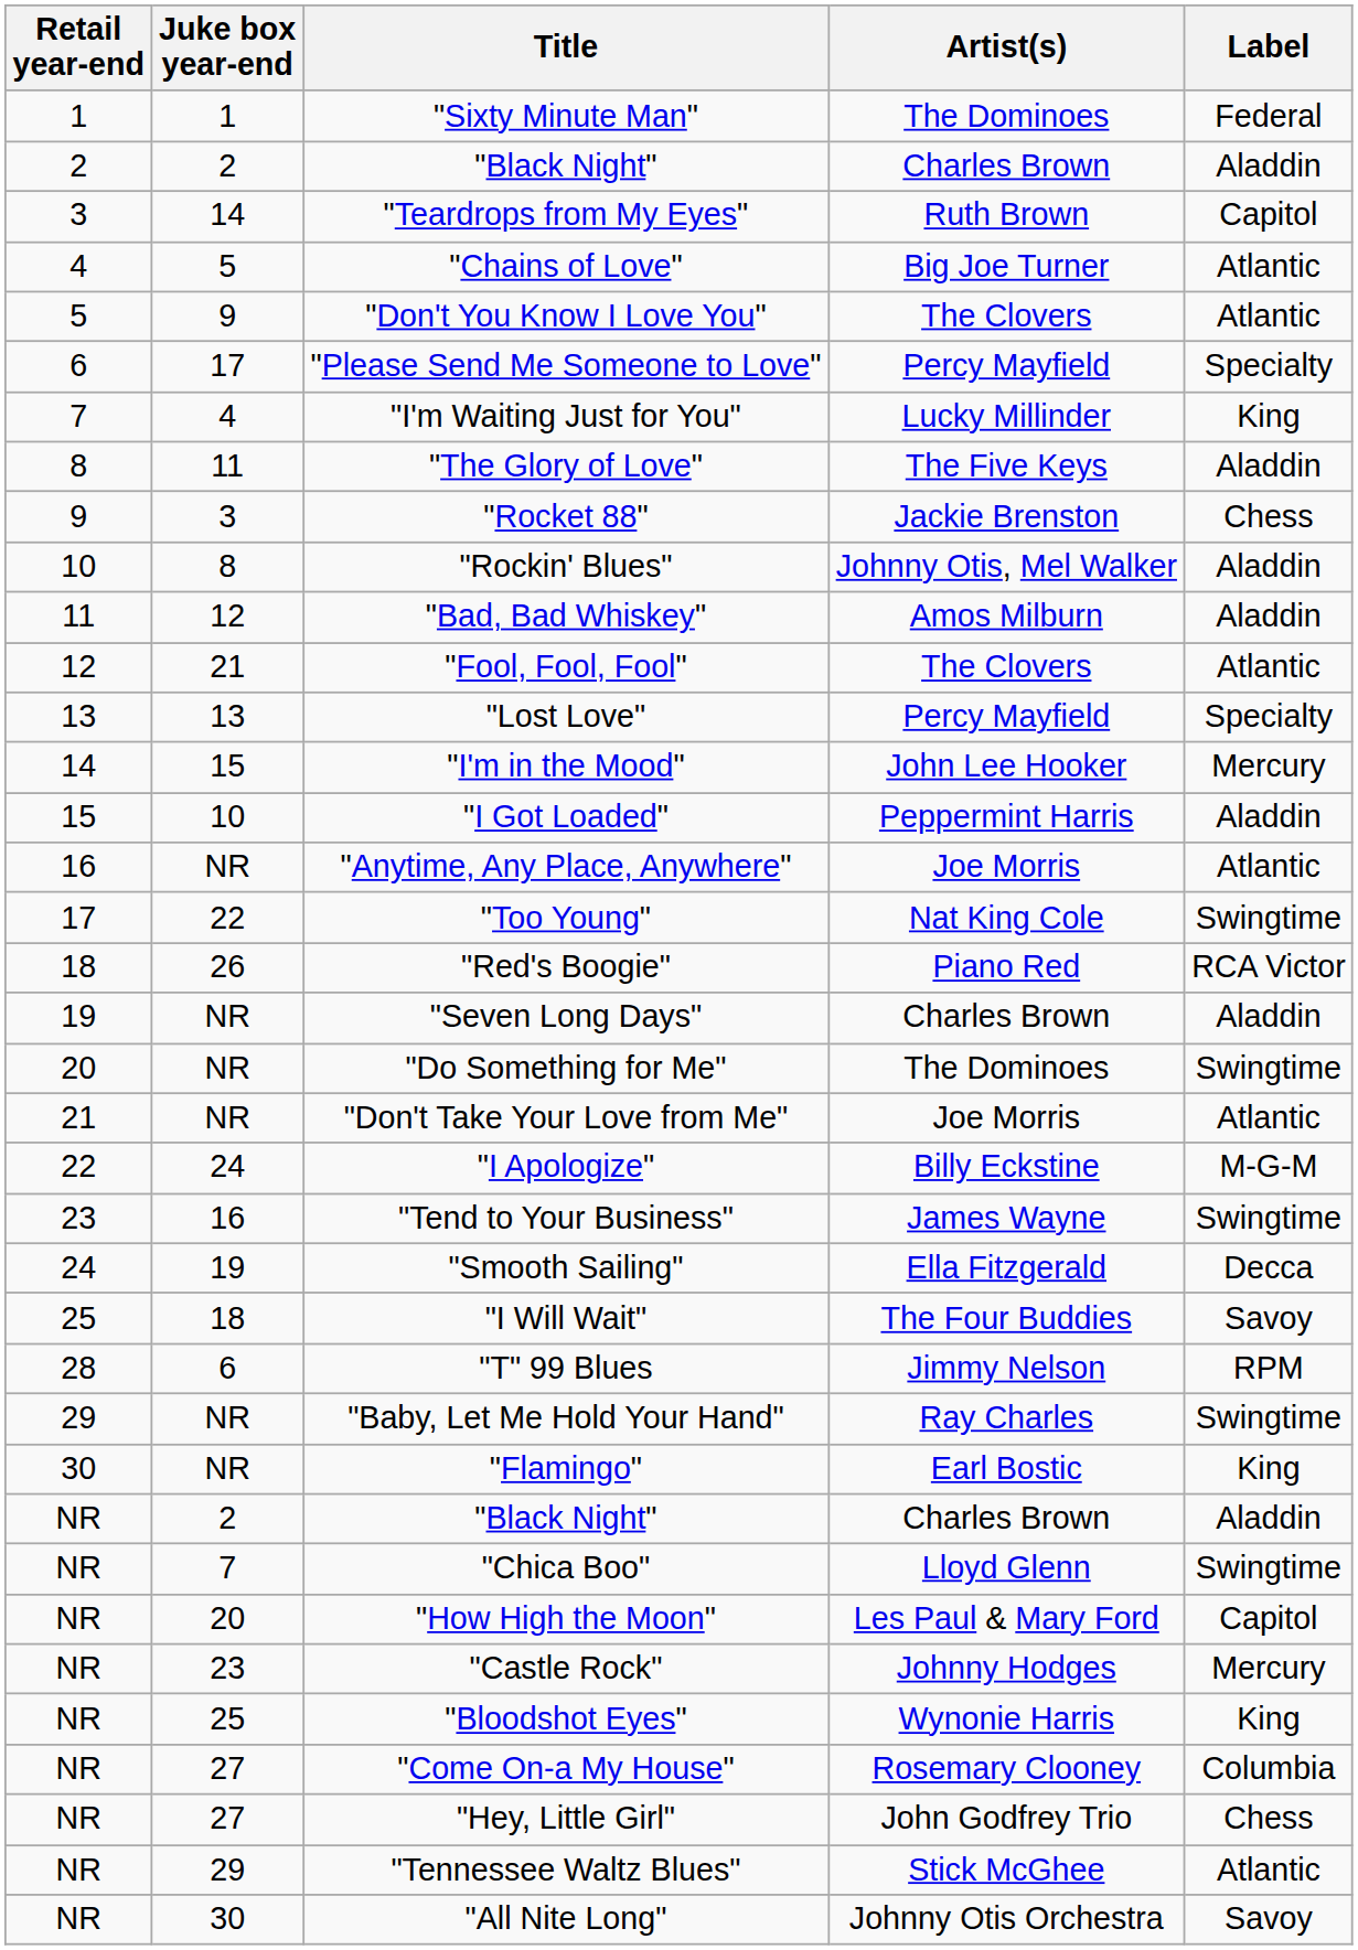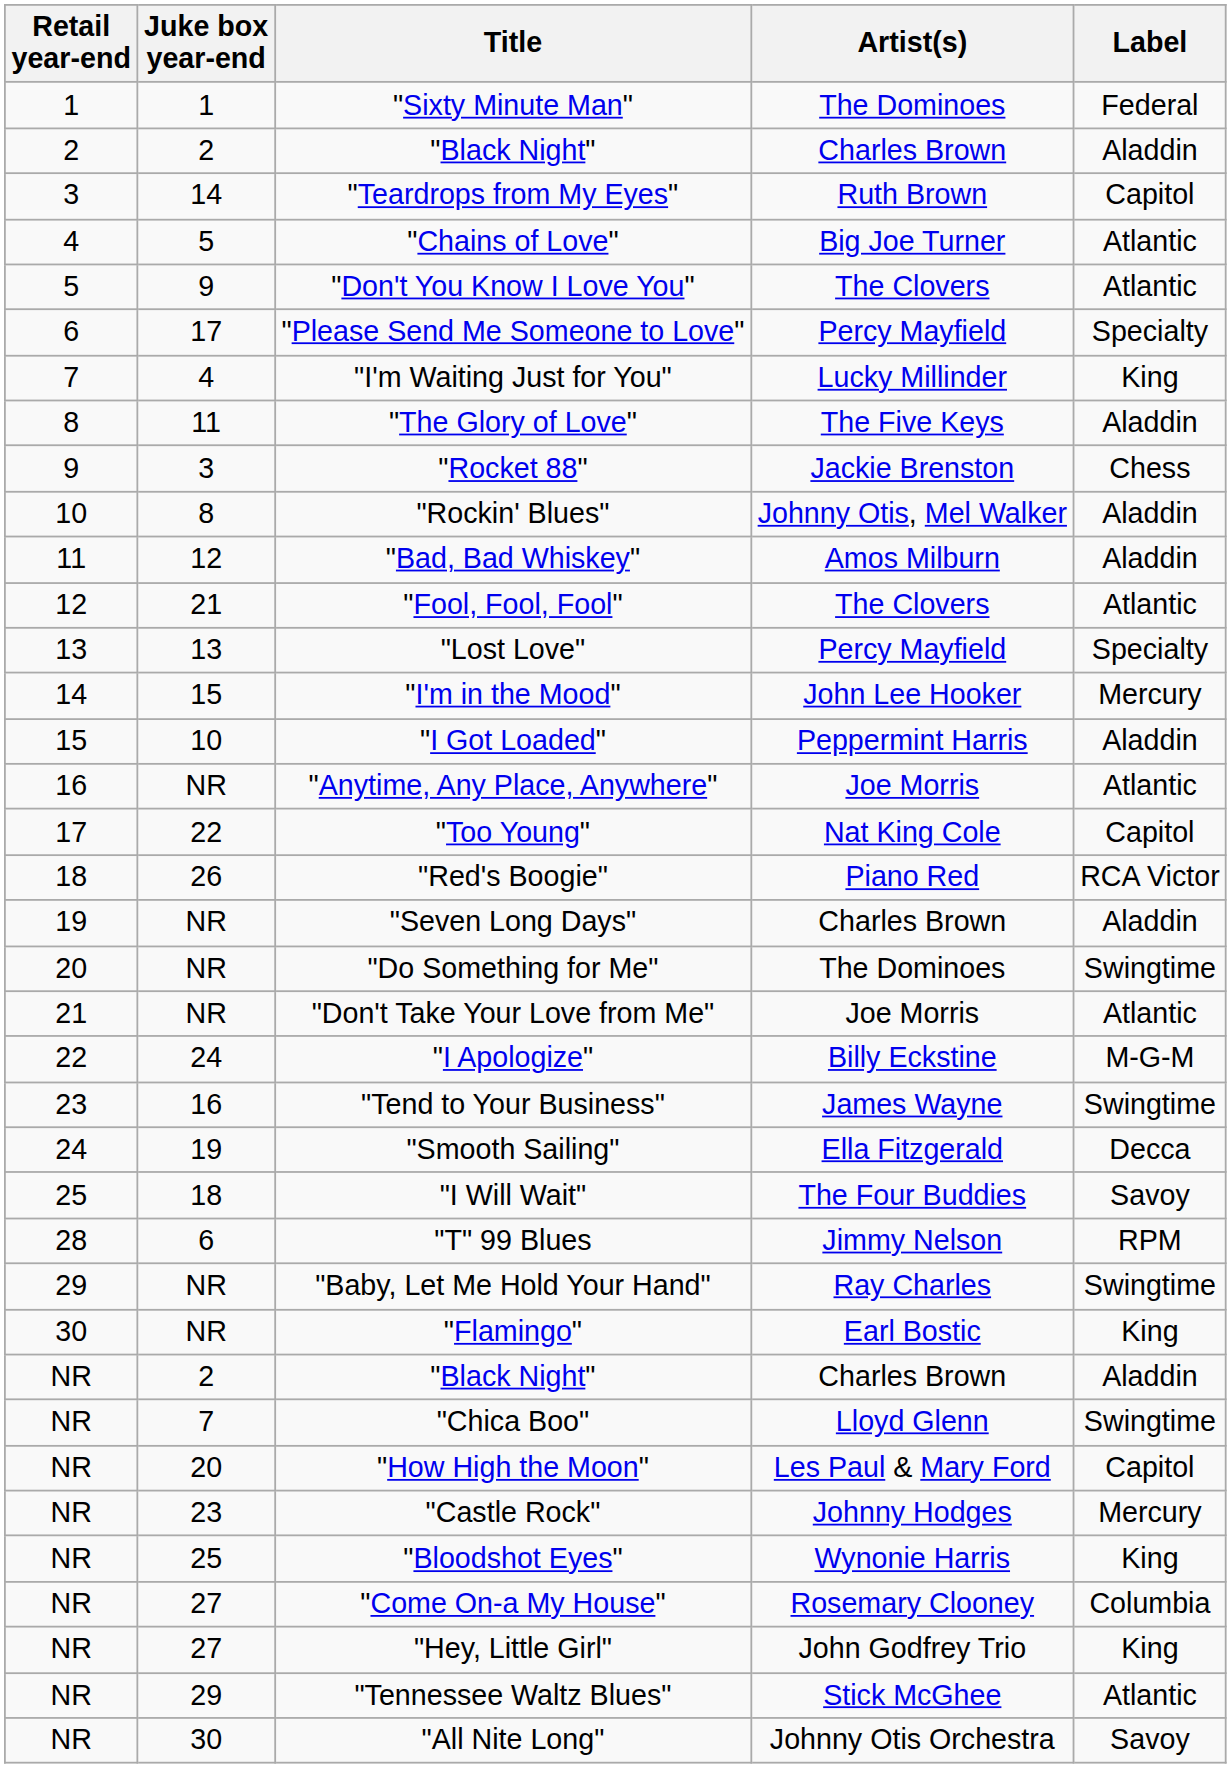"Too Young" | Label: Swingtime -> Capitol
"Hey, Little Girl" | Label: Chess -> King
